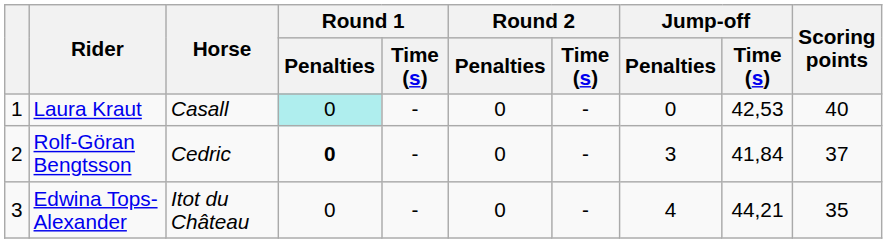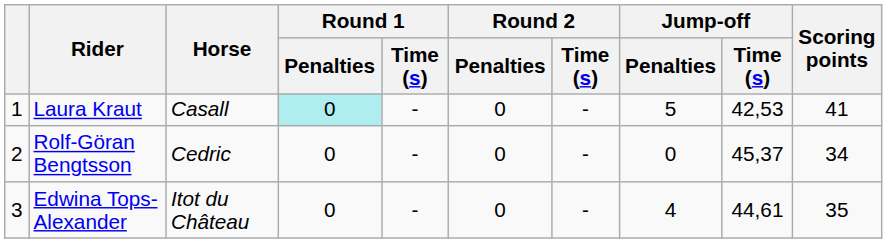Laura Kraut | Jump-off / Penalties: 0 -> 5
Laura Kraut | Scoring points: 40 -> 41
Rolf-Göran Bengtsson | Round 1 / Penalties: bold -> normal
Rolf-Göran Bengtsson | Jump-off / Penalties: 3 -> 0
Rolf-Göran Bengtsson | Jump-off / Time (s): 41,84 -> 45,37
Rolf-Göran Bengtsson | Scoring points: 37 -> 34
Edwina Tops-Alexander | Jump-off / Time (s): 44,21 -> 44,61
